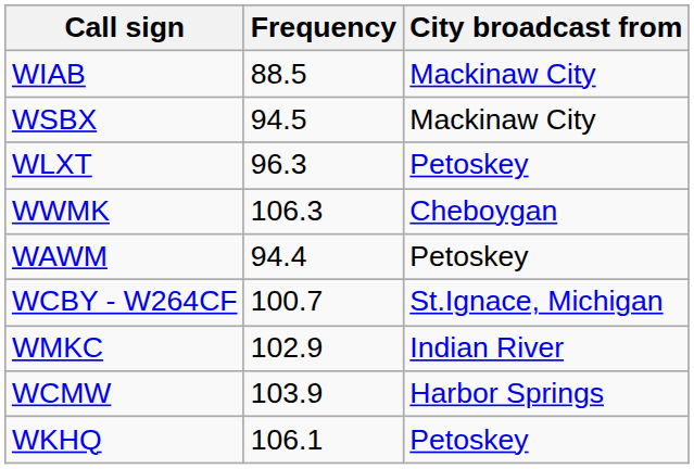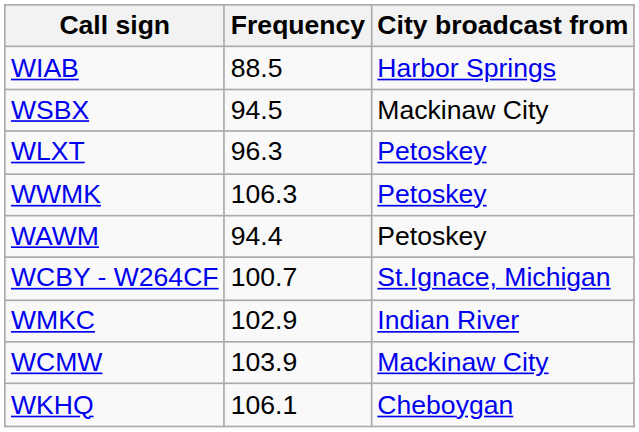WIAB | City broadcast from: Mackinaw City -> Harbor Springs
WWMK | City broadcast from: Cheboygan -> Petoskey
WCMW | City broadcast from: Harbor Springs -> Mackinaw City
WKHQ | City broadcast from: Petoskey -> Cheboygan
